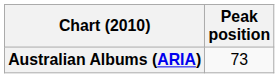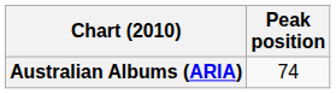Australian Albums (ARIA) | Peak position: 73 -> 74
